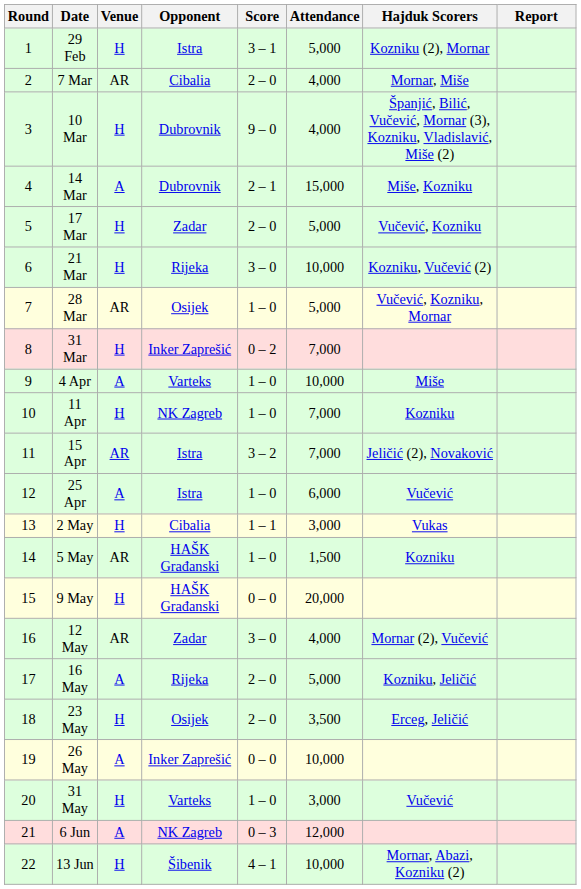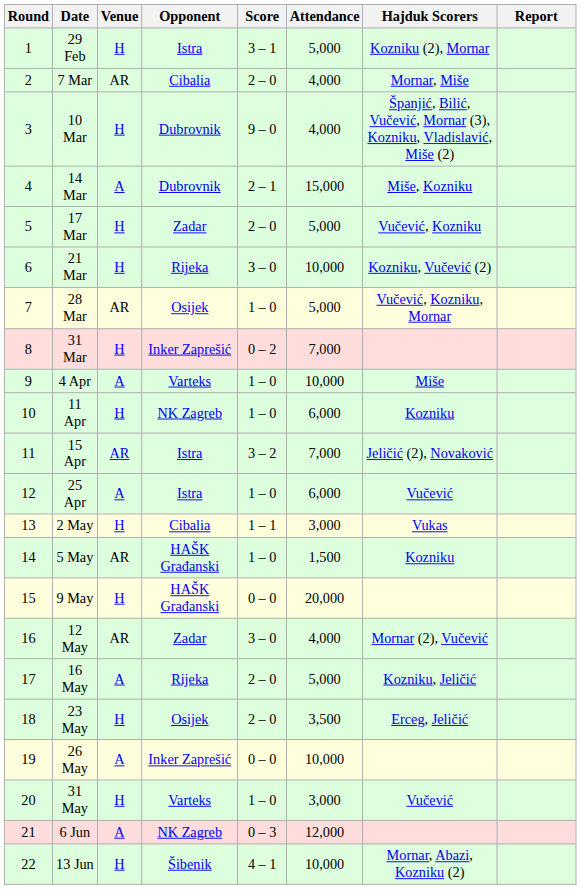11 Apr | Attendance: 7,000 -> 6,000
